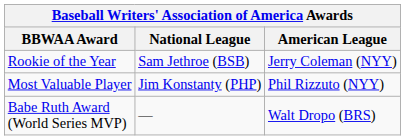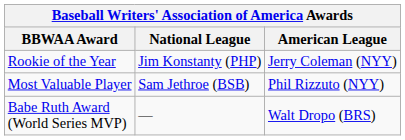Rookie of the Year | National League: Sam Jethroe (BSB) -> Jim Konstanty (PHP)
Most Valuable Player | National League: Jim Konstanty (PHP) -> Sam Jethroe (BSB)
